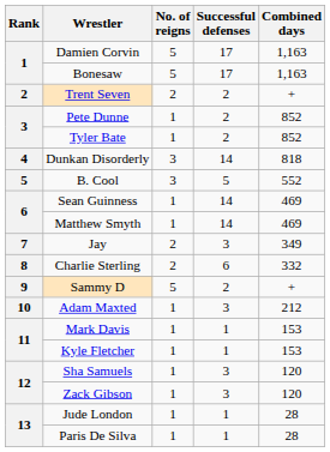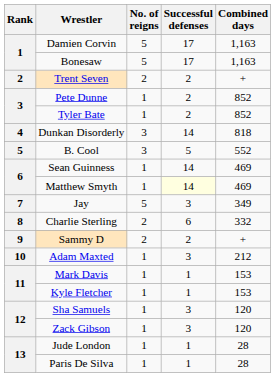Matthew Smyth | Successful defenses: no background -> lightyellow background
Jay | No. of reigns: 2 -> 5
Sammy D | No. of reigns: 5 -> 2
